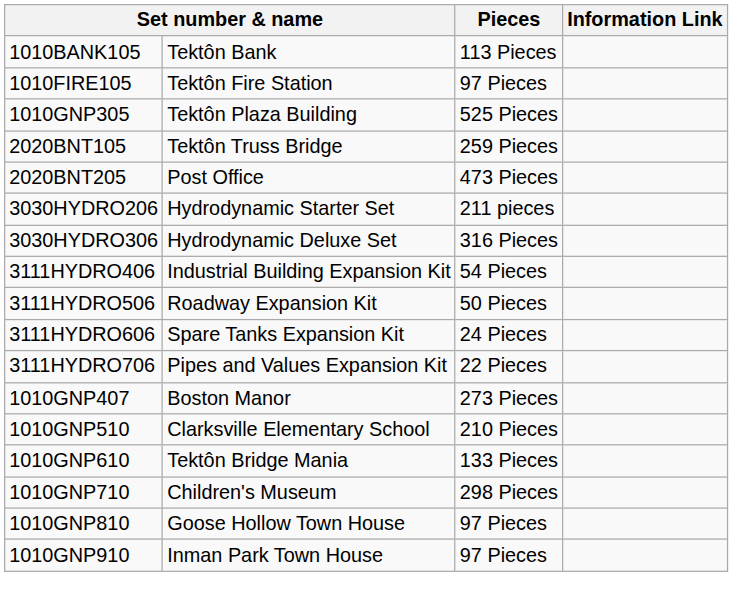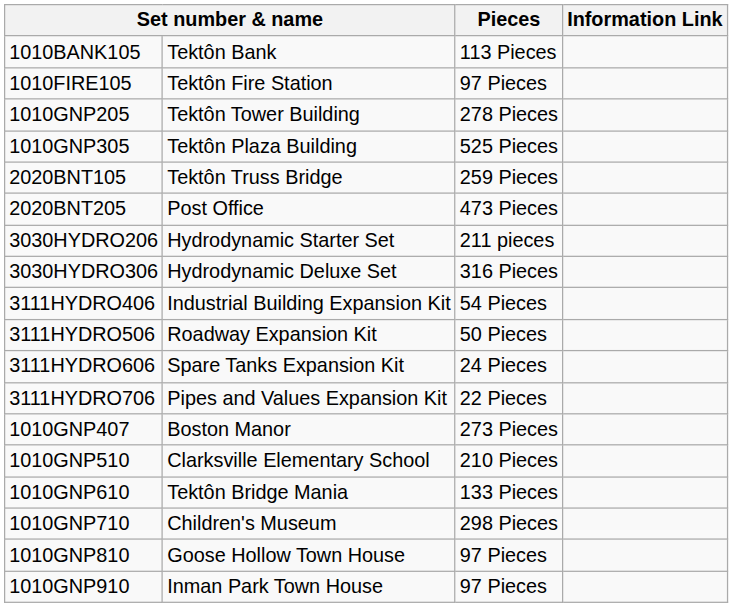+ row: 1010GNP205 | Tektôn Tower Building | 278 Pieces
